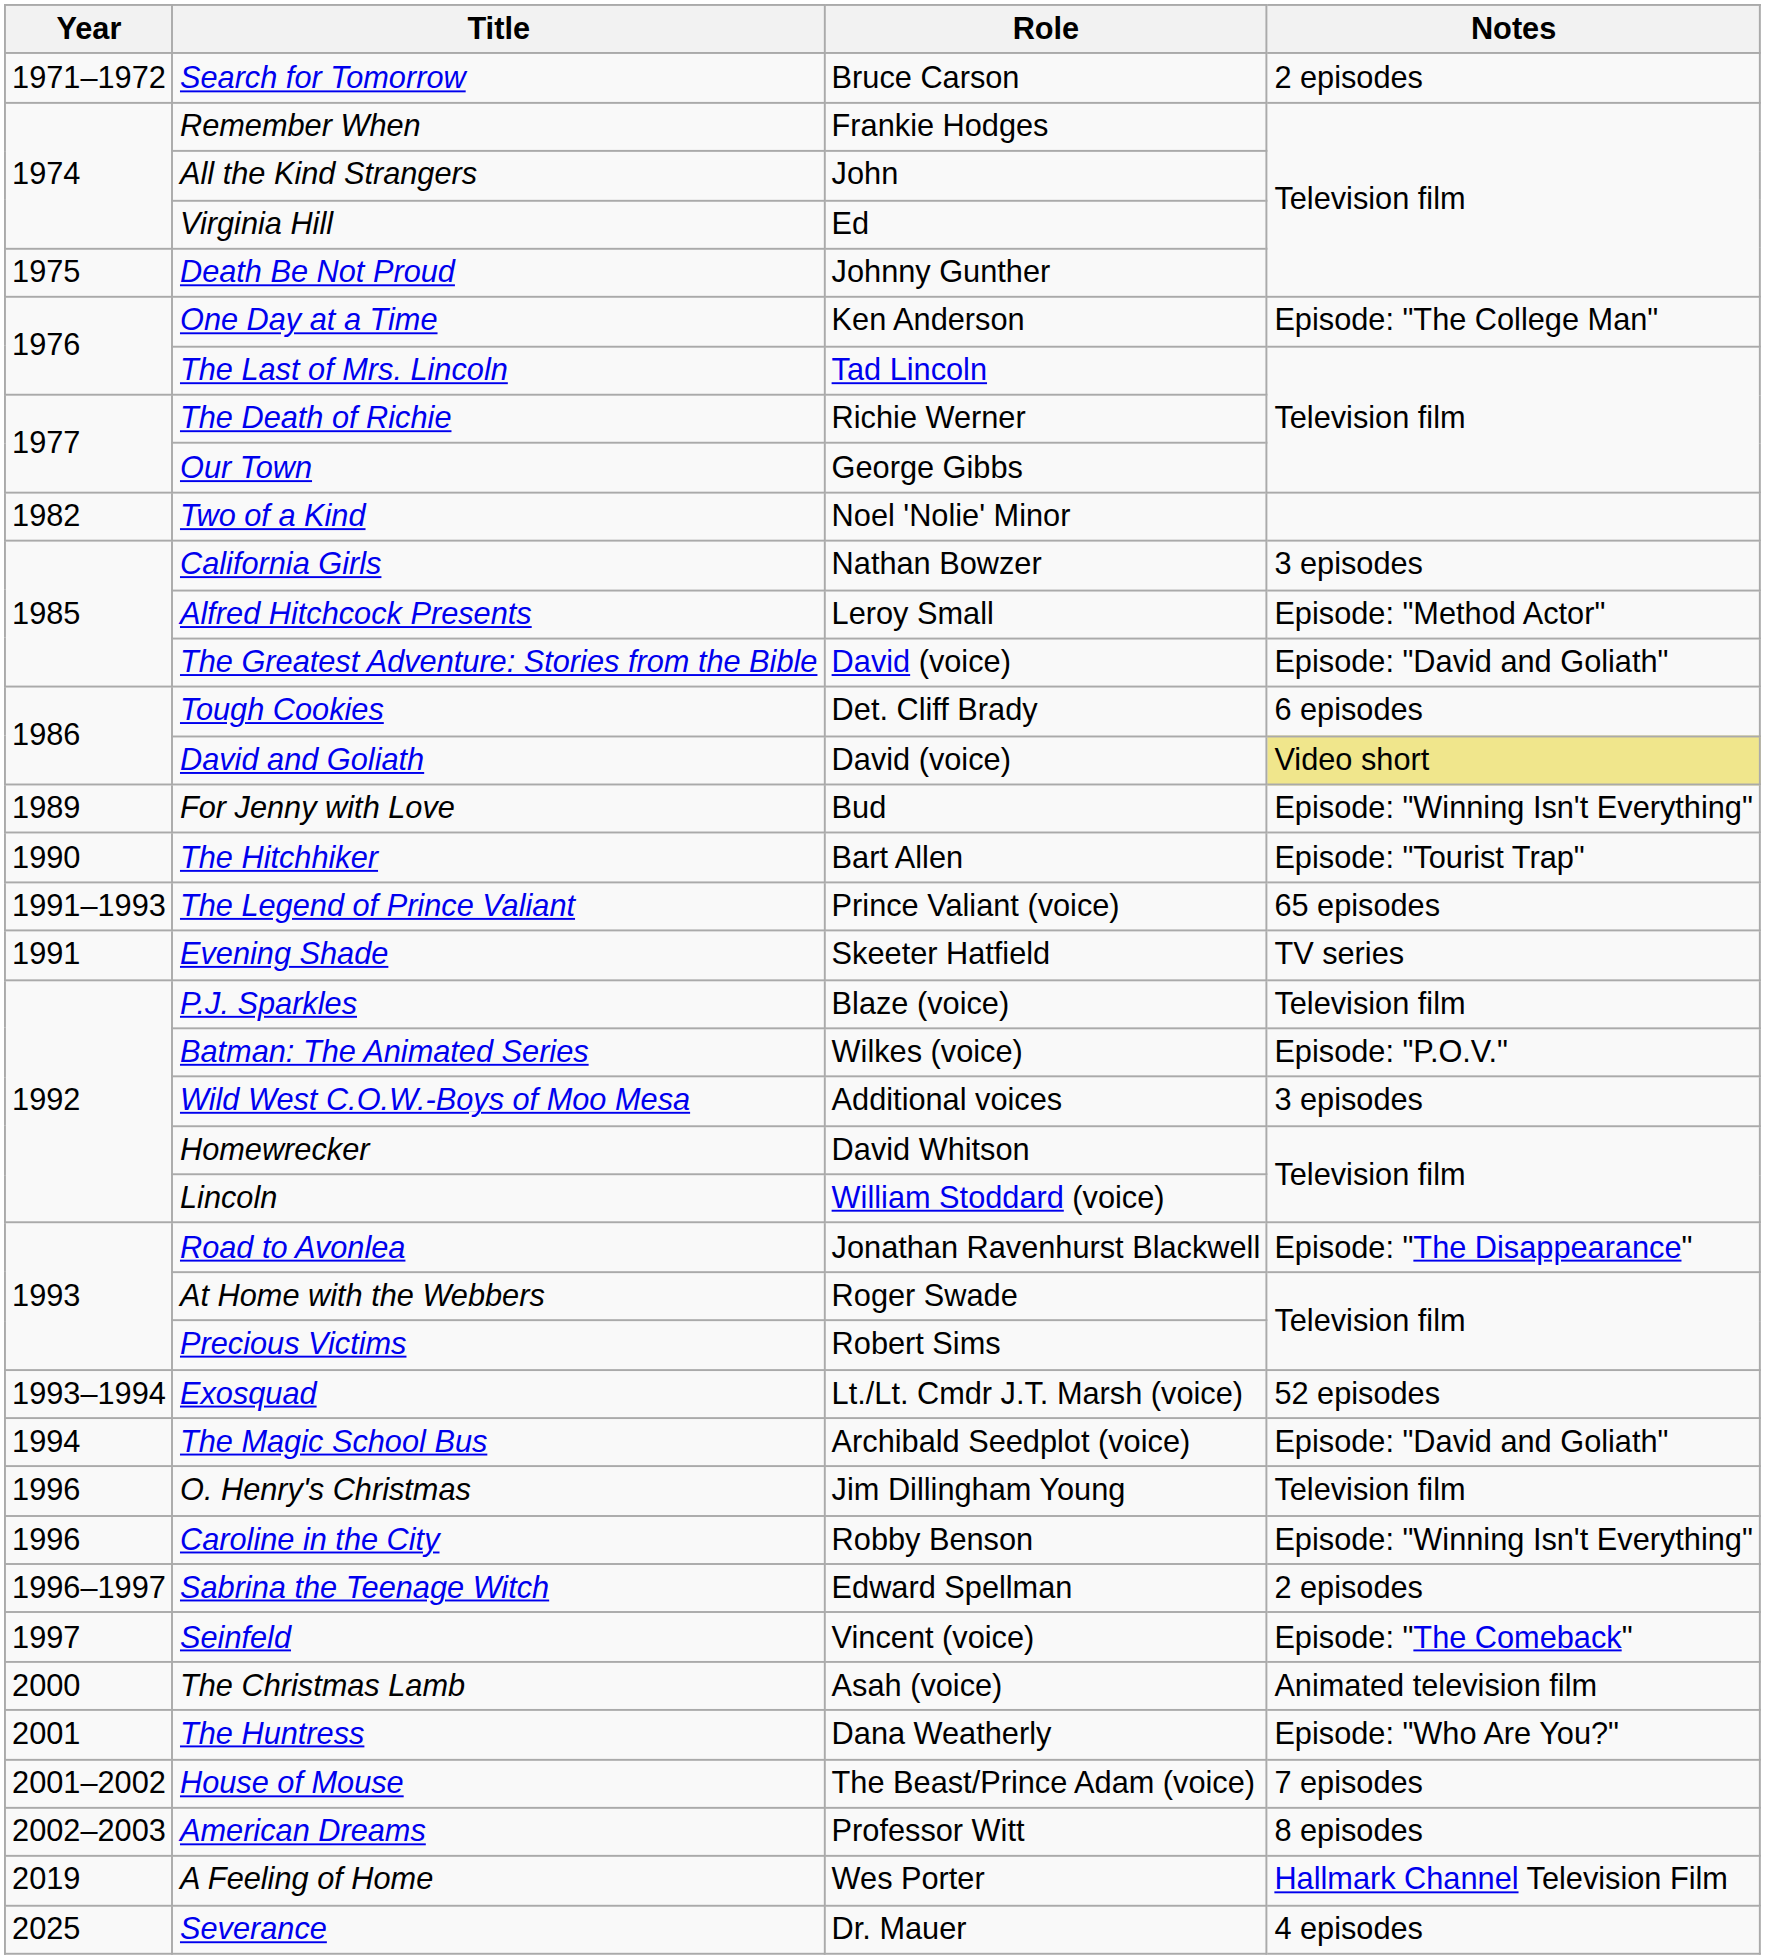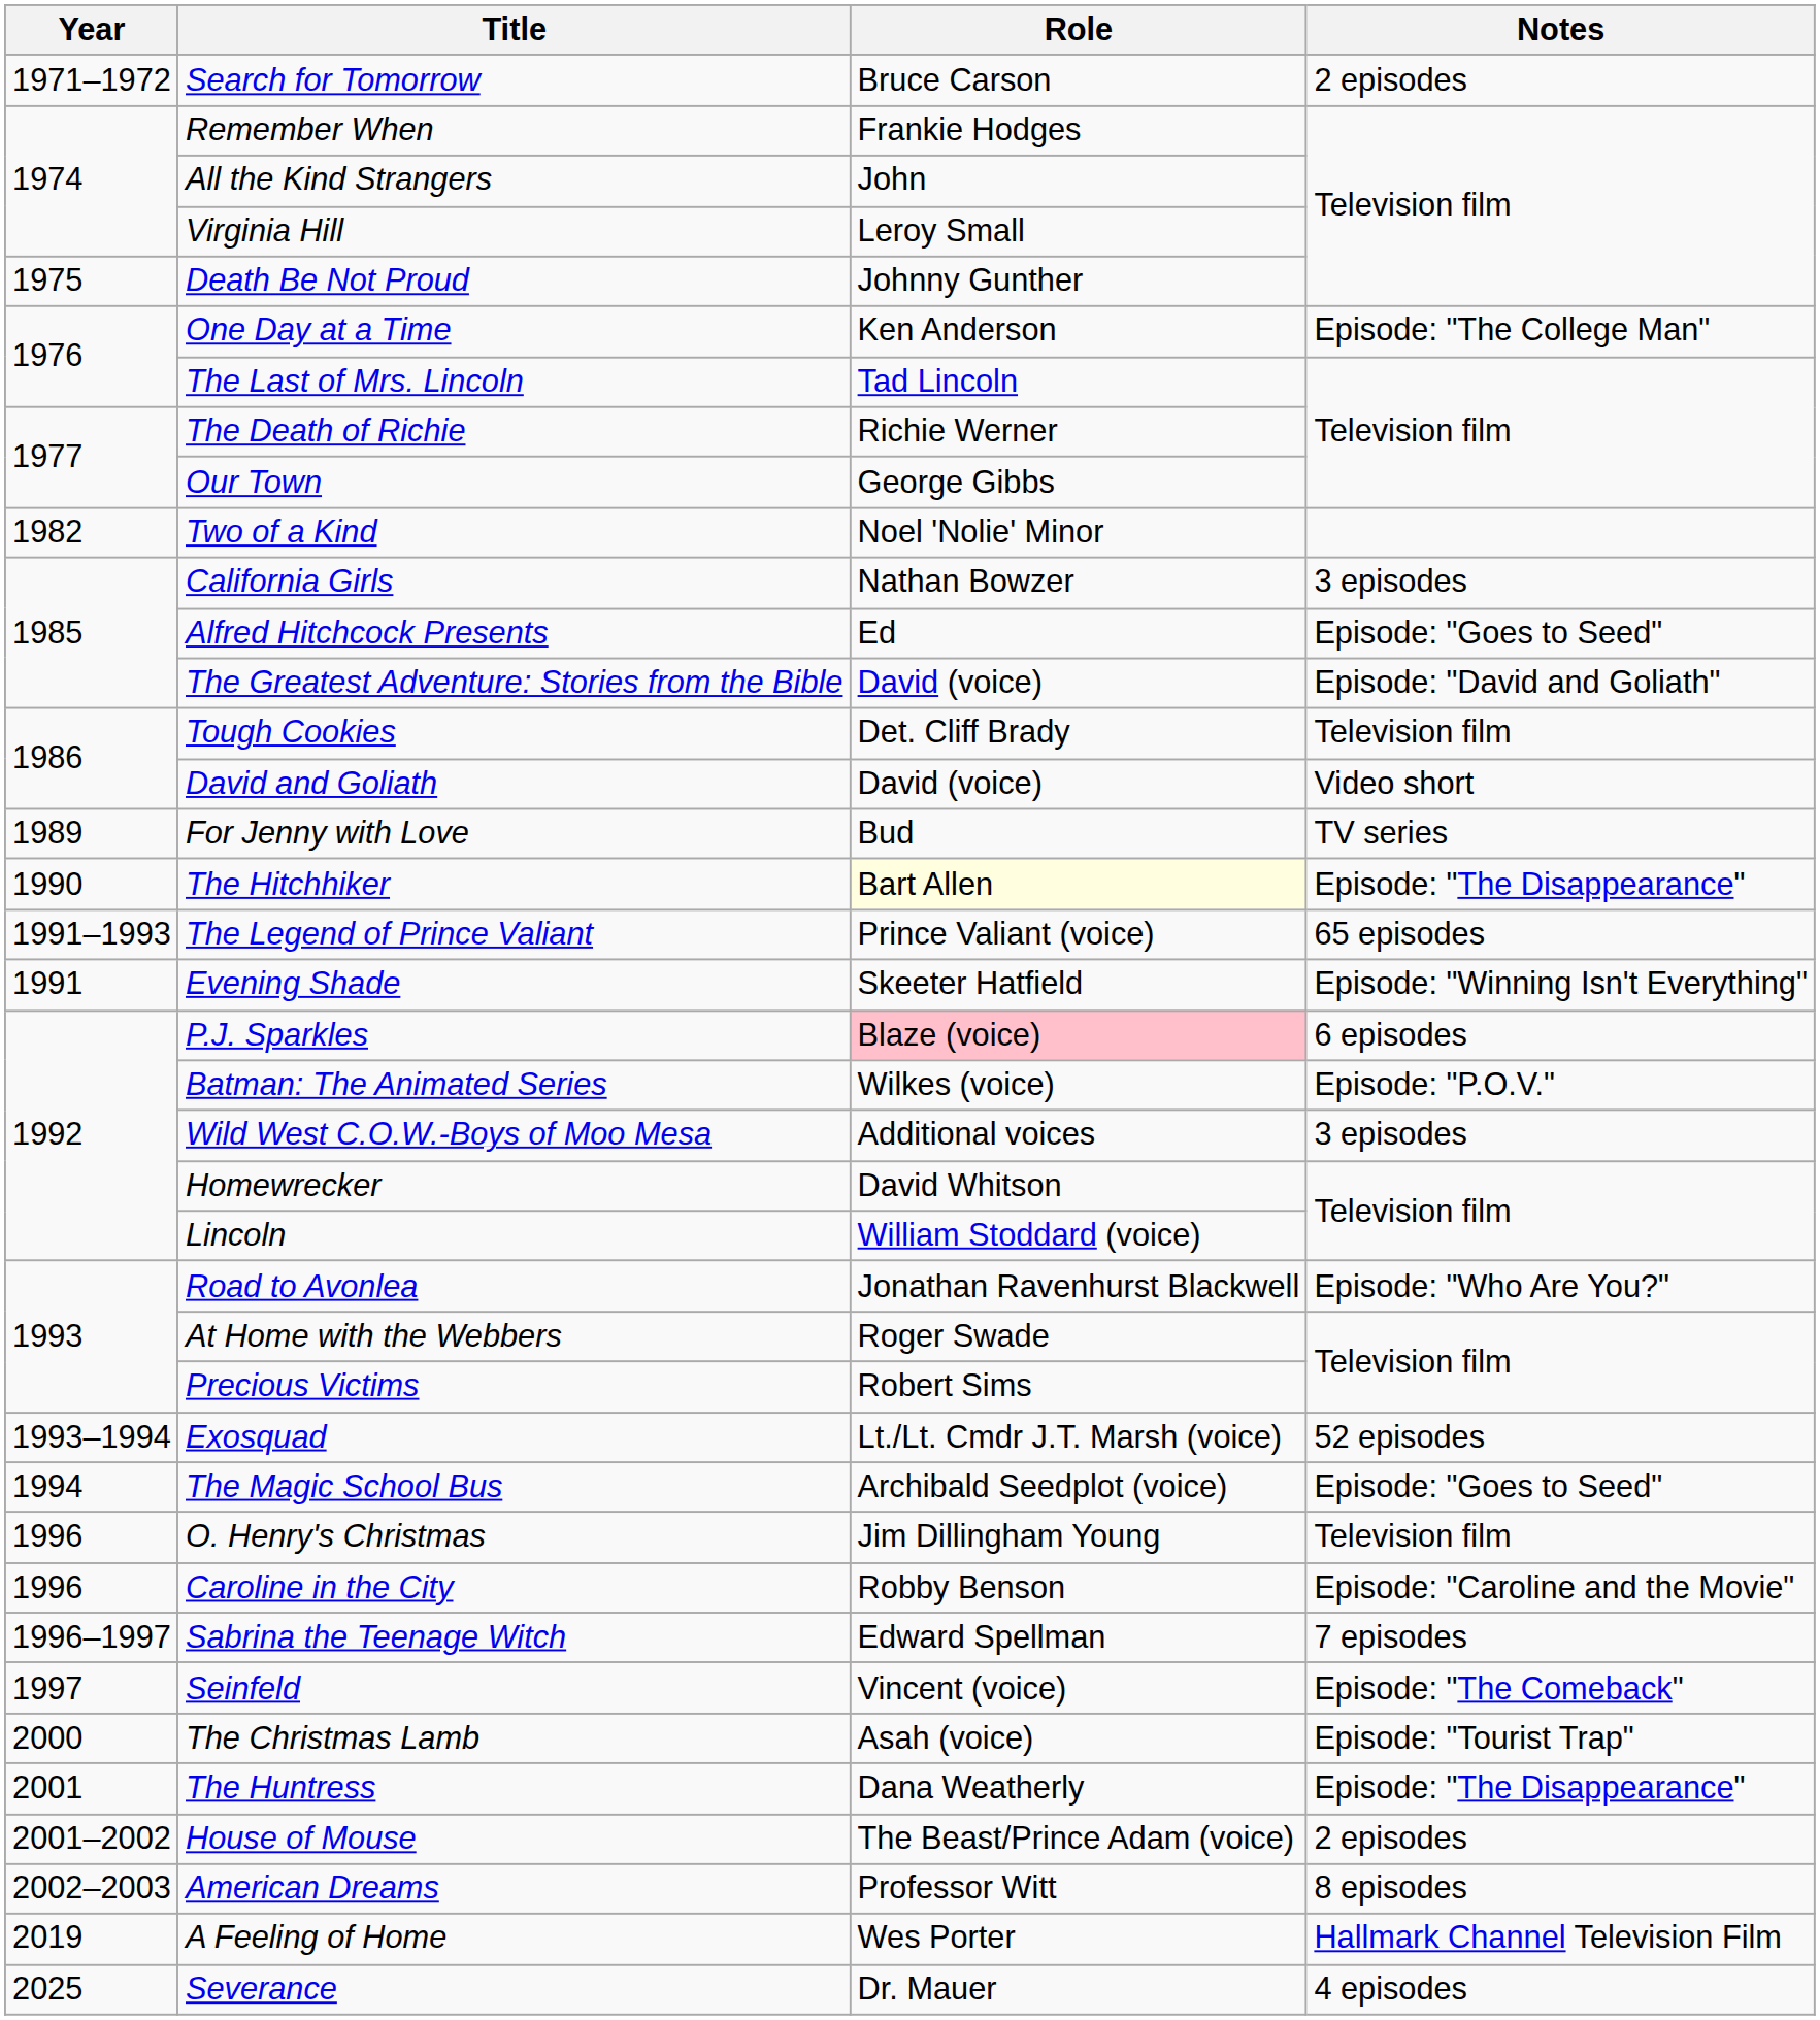Virginia Hill | Role: Ed -> Leroy Small
Alfred Hitchcock Presents | Role: Leroy Small -> Ed
Alfred Hitchcock Presents | Notes: Episode: "Method Actor" -> Episode: "Goes to Seed"
Tough Cookies | Notes: 6 episodes -> Television film
David and Goliath | Notes: khaki background -> no background
For Jenny with Love | Notes: Episode: "Winning Isn't Everything" -> TV series
The Hitchhiker | Role: no background -> lightyellow background
The Hitchhiker | Notes: Episode: "Tourist Trap" -> Episode: "The Disappearance"
Evening Shade | Notes: TV series -> Episode: "Winning Isn't Everything"
P.J. Sparkles | Role: no background -> pink background
P.J. Sparkles | Notes: Television film -> 6 episodes
Road to Avonlea | Notes: Episode: "The Disappearance" -> Episode: "Who Are You?"
The Magic School Bus | Notes: Episode: "David and Goliath" -> Episode: "Goes to Seed"
Caroline in the City | Notes: Episode: "Winning Isn't Everything" -> Episode: "Caroline and the Movie"
Sabrina the Teenage Witch | Notes: 2 episodes -> 7 episodes
The Christmas Lamb | Notes: Animated television film -> Episode: "Tourist Trap"
The Huntress | Notes: Episode: "Who Are You?" -> Episode: "The Disappearance"
House of Mouse | Notes: 7 episodes -> 2 episodes
